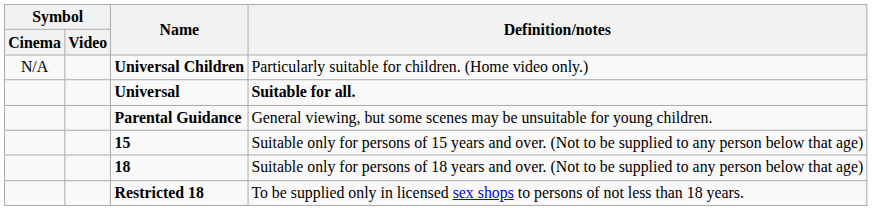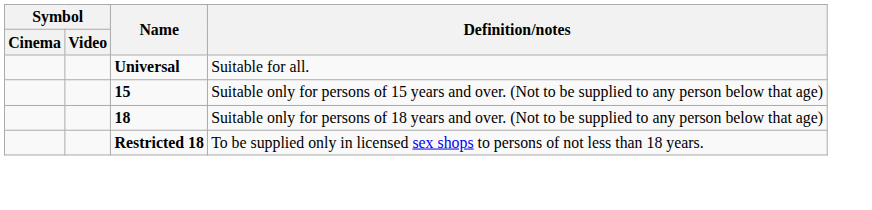- row: N/A | Universal Children | Particularly suitable for children. (Home video only.)
Universal | Definition/notes: bold -> normal
- row: Parental Guidance | General viewing, but some scenes may be unsuitable for young children.
